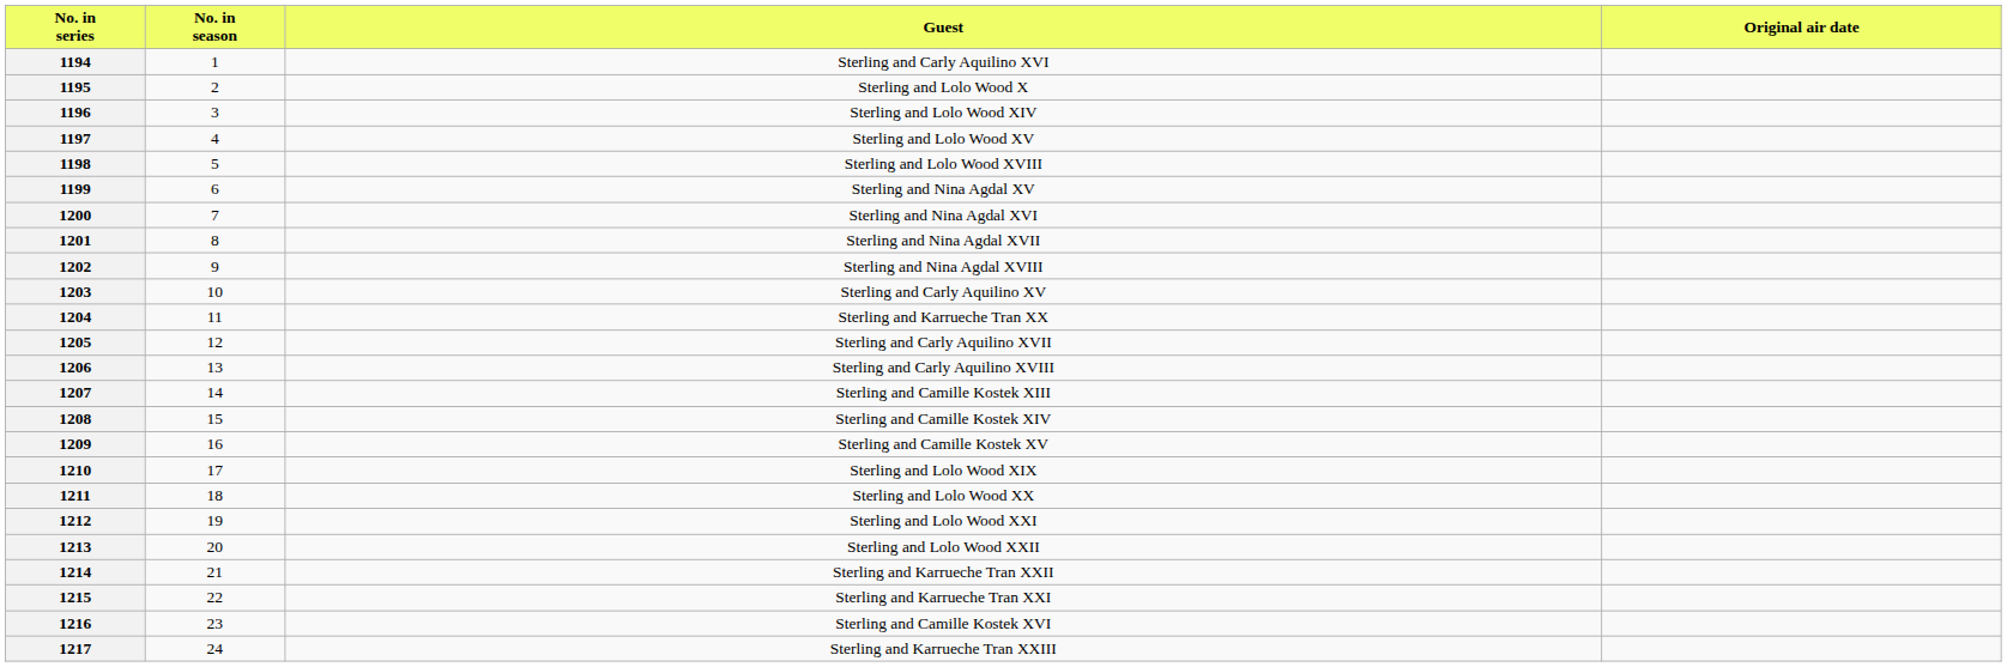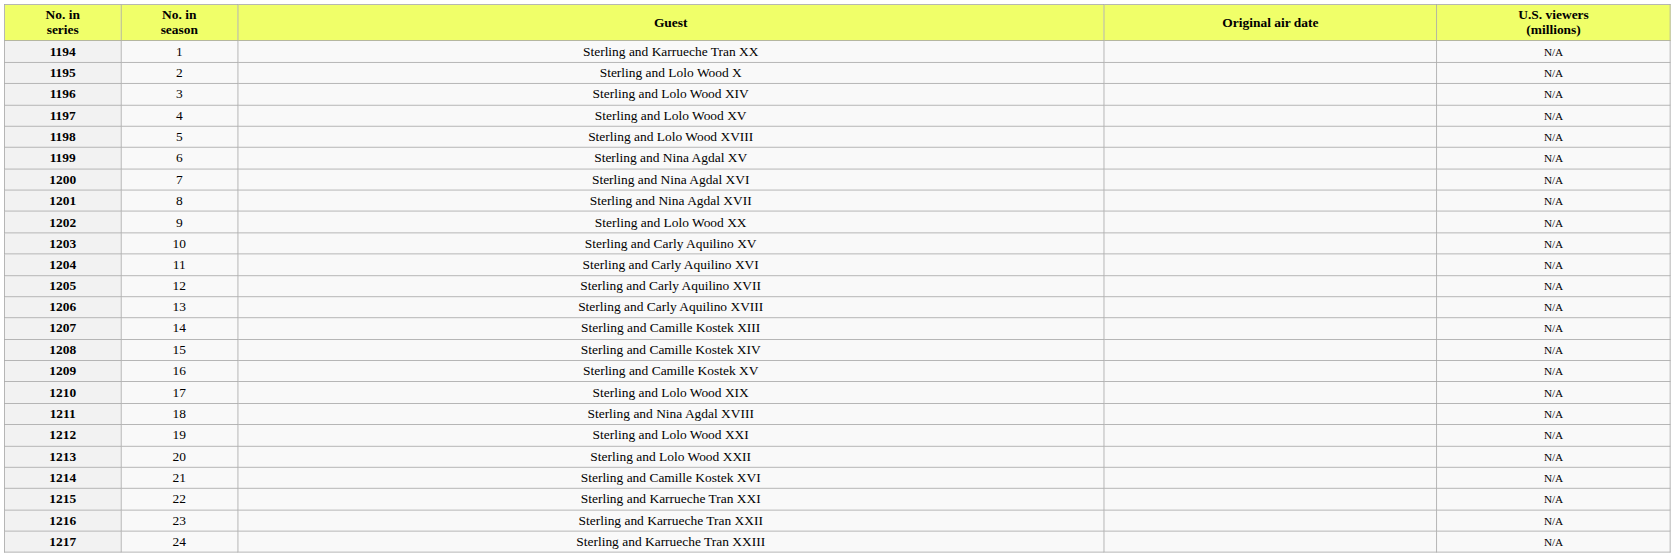+ column: U.S. viewers (millions) | N/A | N/A | N/A | N/A | N/A | N/A | N/A | N/A | N/A | N/A | N/A | N/A | N/A | N/A | N/A | N/A | N/A | N/A | N/A | N/A | N/A | N/A | N/A | N/A
1194 | Guest: Sterling and Carly Aquilino XVI -> Sterling and Karrueche Tran XX
1202 | Guest: Sterling and Nina Agdal XVIII -> Sterling and Lolo Wood XX
1204 | Guest: Sterling and Karrueche Tran XX -> Sterling and Carly Aquilino XVI
1211 | Guest: Sterling and Lolo Wood XX -> Sterling and Nina Agdal XVIII
1214 | Guest: Sterling and Karrueche Tran XXII -> Sterling and Camille Kostek XVI
1216 | Guest: Sterling and Camille Kostek XVI -> Sterling and Karrueche Tran XXII
